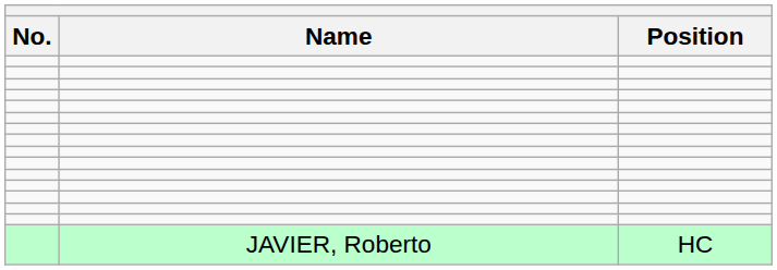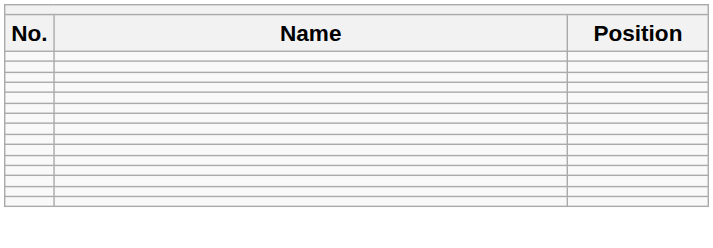- row: JAVIER, Roberto | HC
